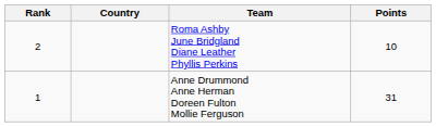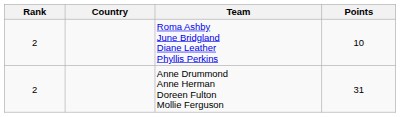Anne Drummond Anne Herman Doreen Fulton Mollie Ferguson | Rank: 1 -> 2
